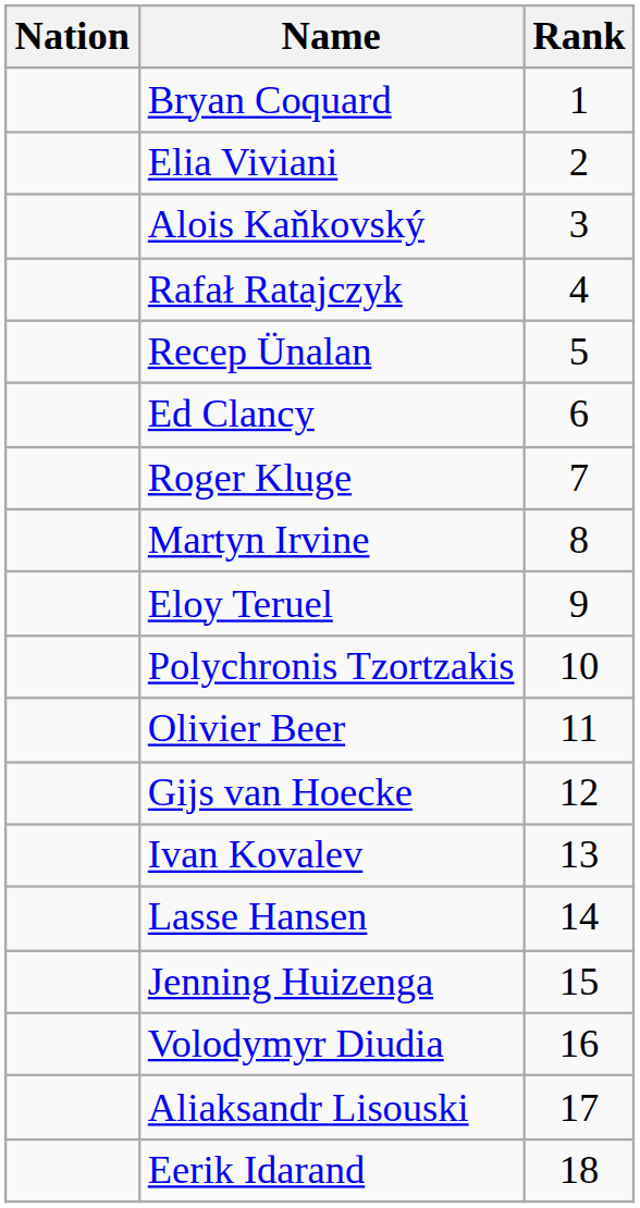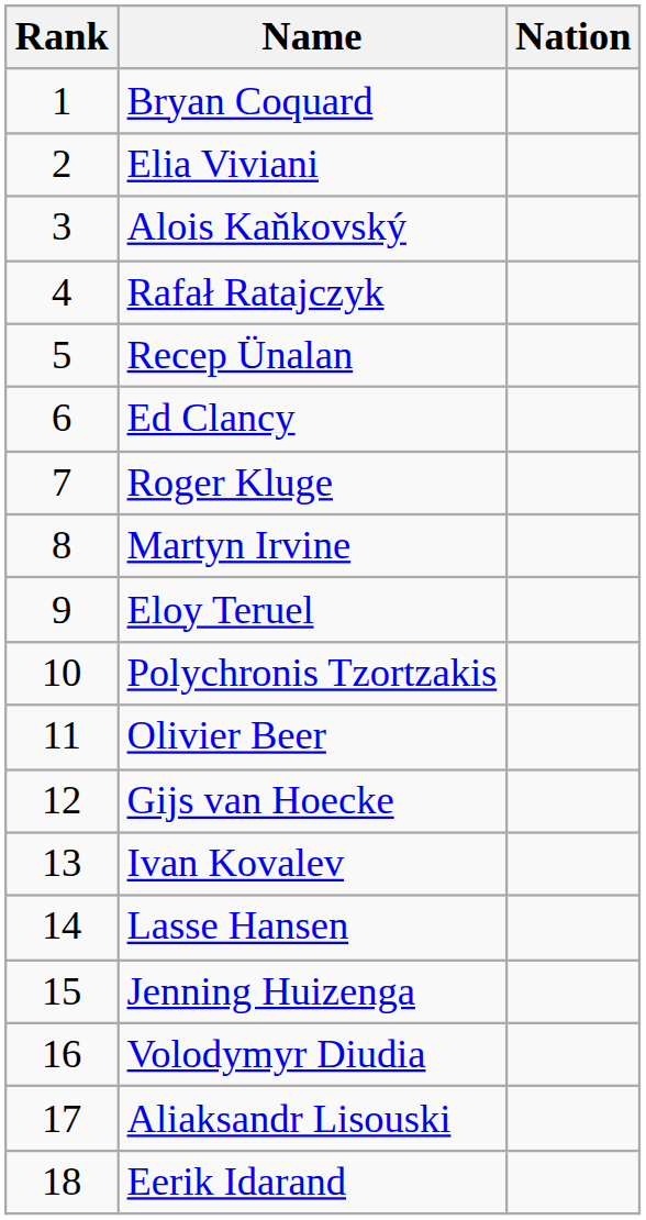columns swapped: Rank <-> Nation
